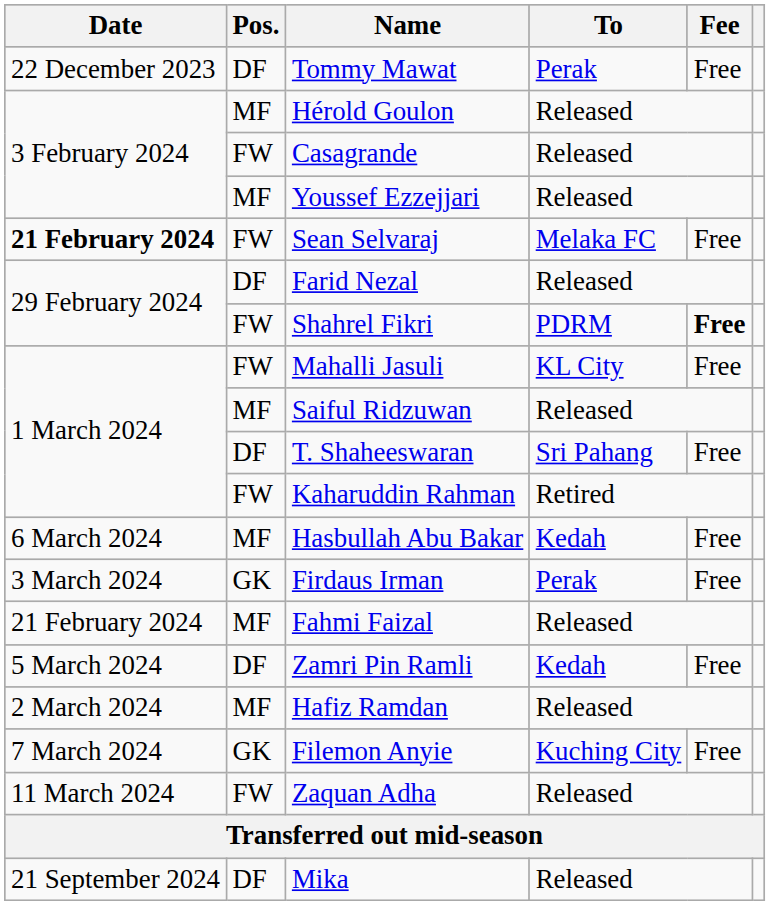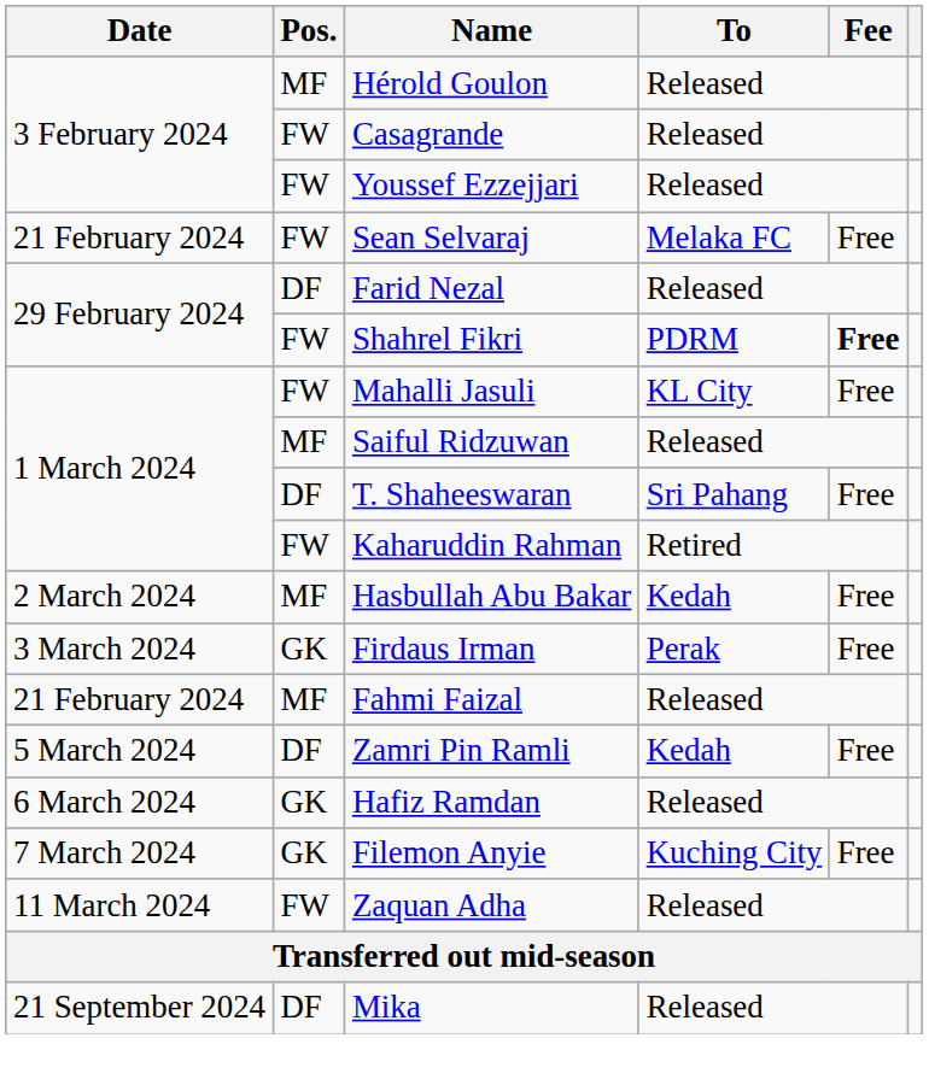- row: 22 December 2023 | DF | Tommy Mawat | Perak | Free
Youssef Ezzejjari | Pos.: MF -> FW
Sean Selvaraj | Date: bold -> normal
Hasbullah Abu Bakar | Date: 6 March 2024 -> 2 March 2024
Hafiz Ramdan | Date: 2 March 2024 -> 6 March 2024
Hafiz Ramdan | Pos.: MF -> GK
